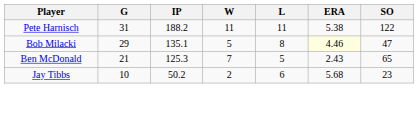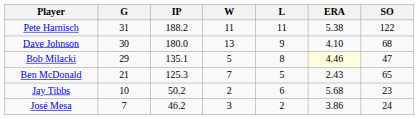+ row: Dave Johnson | 30 | 180.0 | 13 | 9 | 4.10 | 68
+ row: José Mesa | 7 | 46.2 | 3 | 2 | 3.86 | 24
